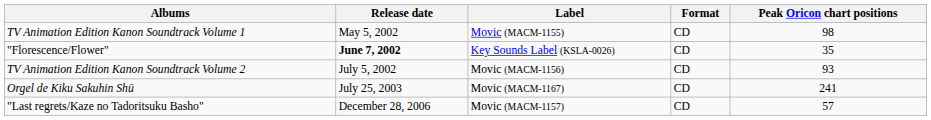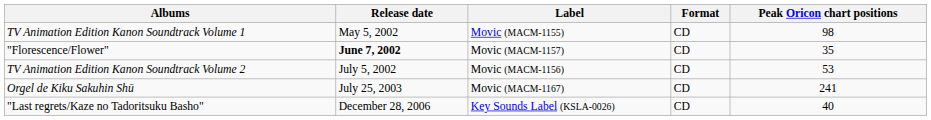"Florescence/Flower" | Label: Key Sounds Label (KSLA-0026) -> Movic (MACM-1157)
TV Animation Edition Kanon Soundtrack Volume 2 | Peak Oricon chart positions: 93 -> 53
"Last regrets/Kaze no Tadoritsuku Basho" | Label: Movic (MACM-1157) -> Key Sounds Label (KSLA-0026)
"Last regrets/Kaze no Tadoritsuku Basho" | Peak Oricon chart positions: 57 -> 40
